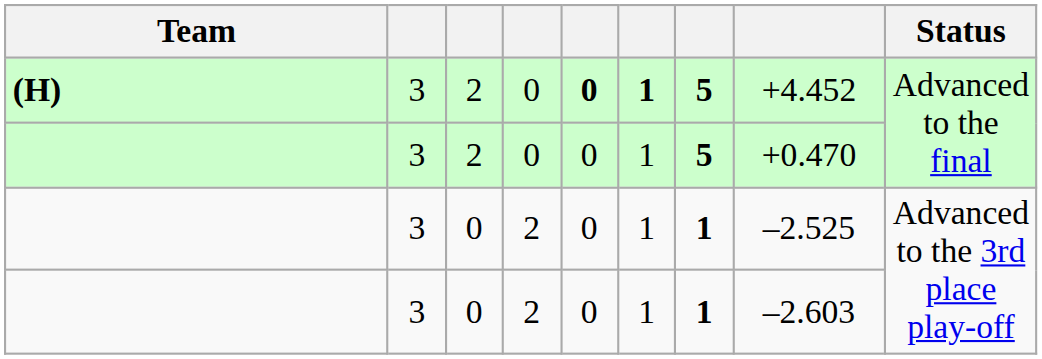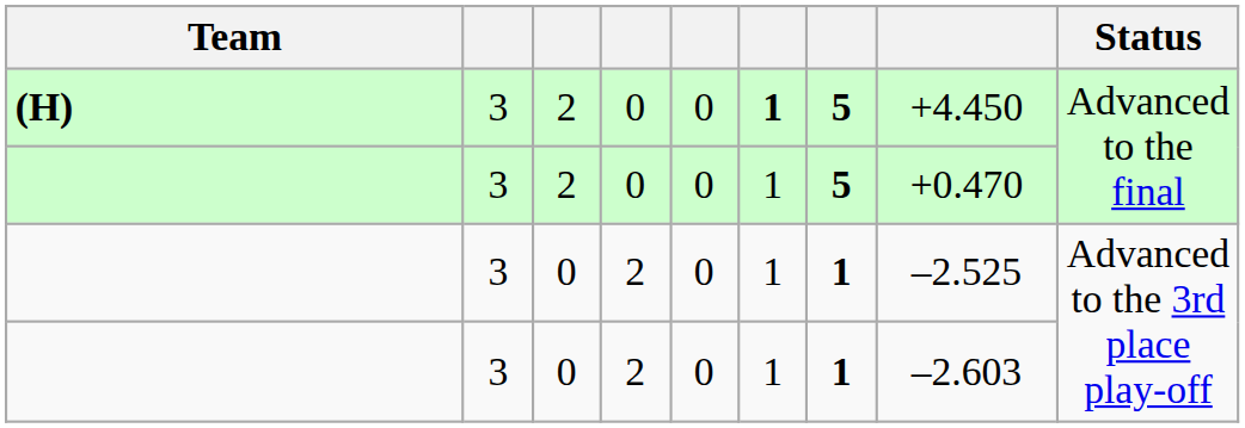(H) | column 5: bold -> normal
(H) | column 8: +4.452 -> +4.450
